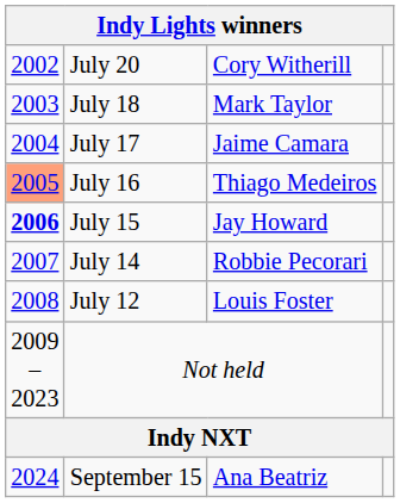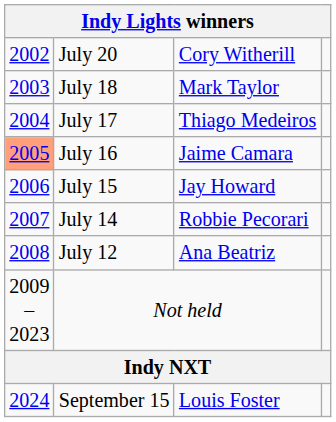July 17 | column 3: Jaime Camara -> Thiago Medeiros
July 16 | column 3: Thiago Medeiros -> Jaime Camara
July 15 | column 1: bold -> normal
July 12 | column 3: Louis Foster -> Ana Beatriz
September 15 | column 3: Ana Beatriz -> Louis Foster
